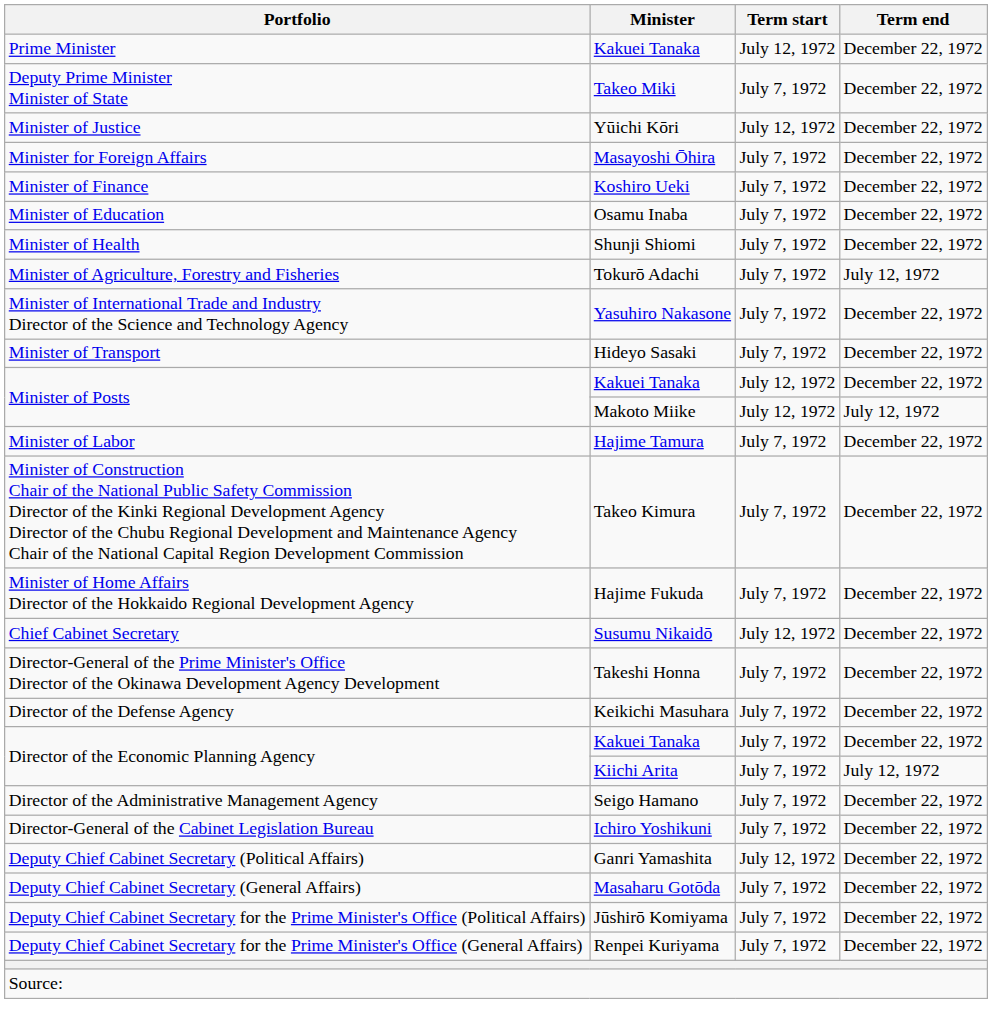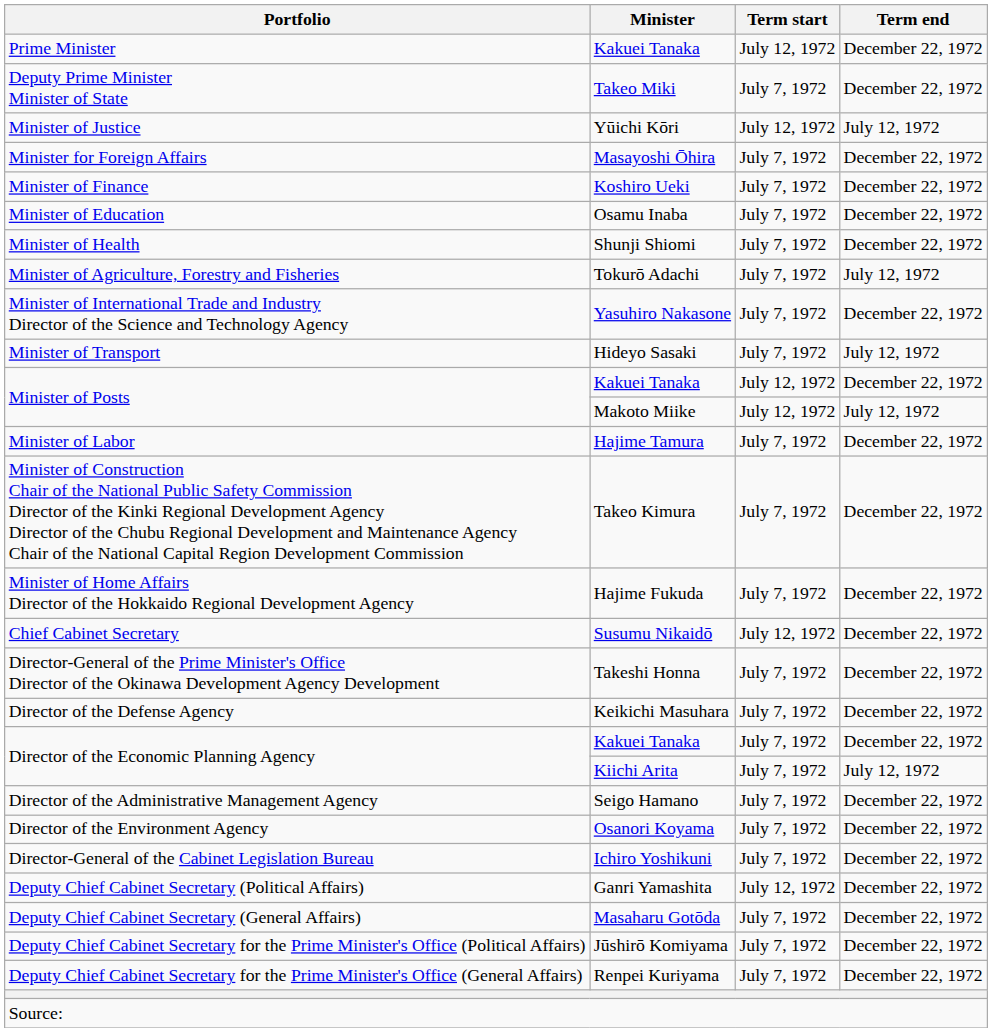Minister of Justice | Term end: December 22, 1972 -> July 12, 1972
Minister of Transport | Term end: December 22, 1972 -> July 12, 1972
+ row: Director of the Environment Agency | Osanori Koyama | July 7, 1972 | December 22, 1972
